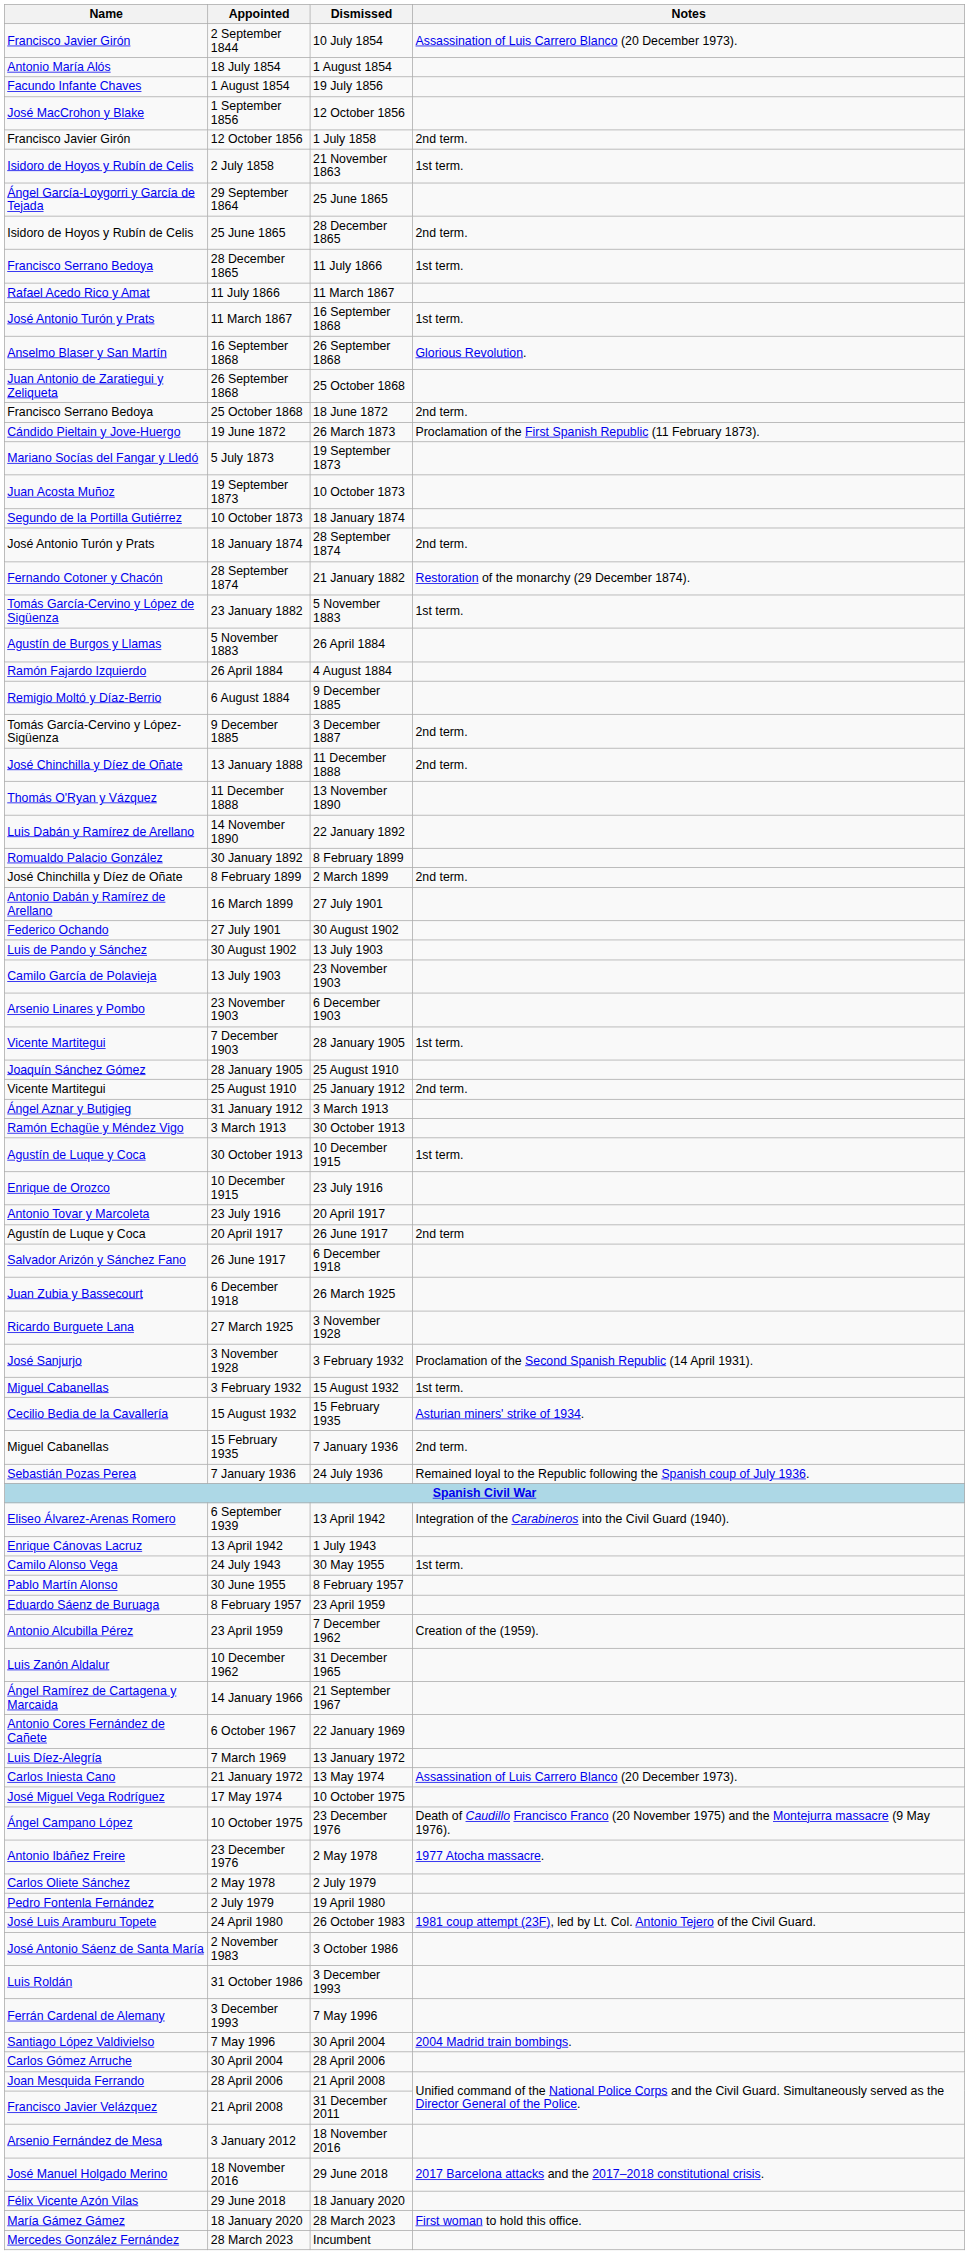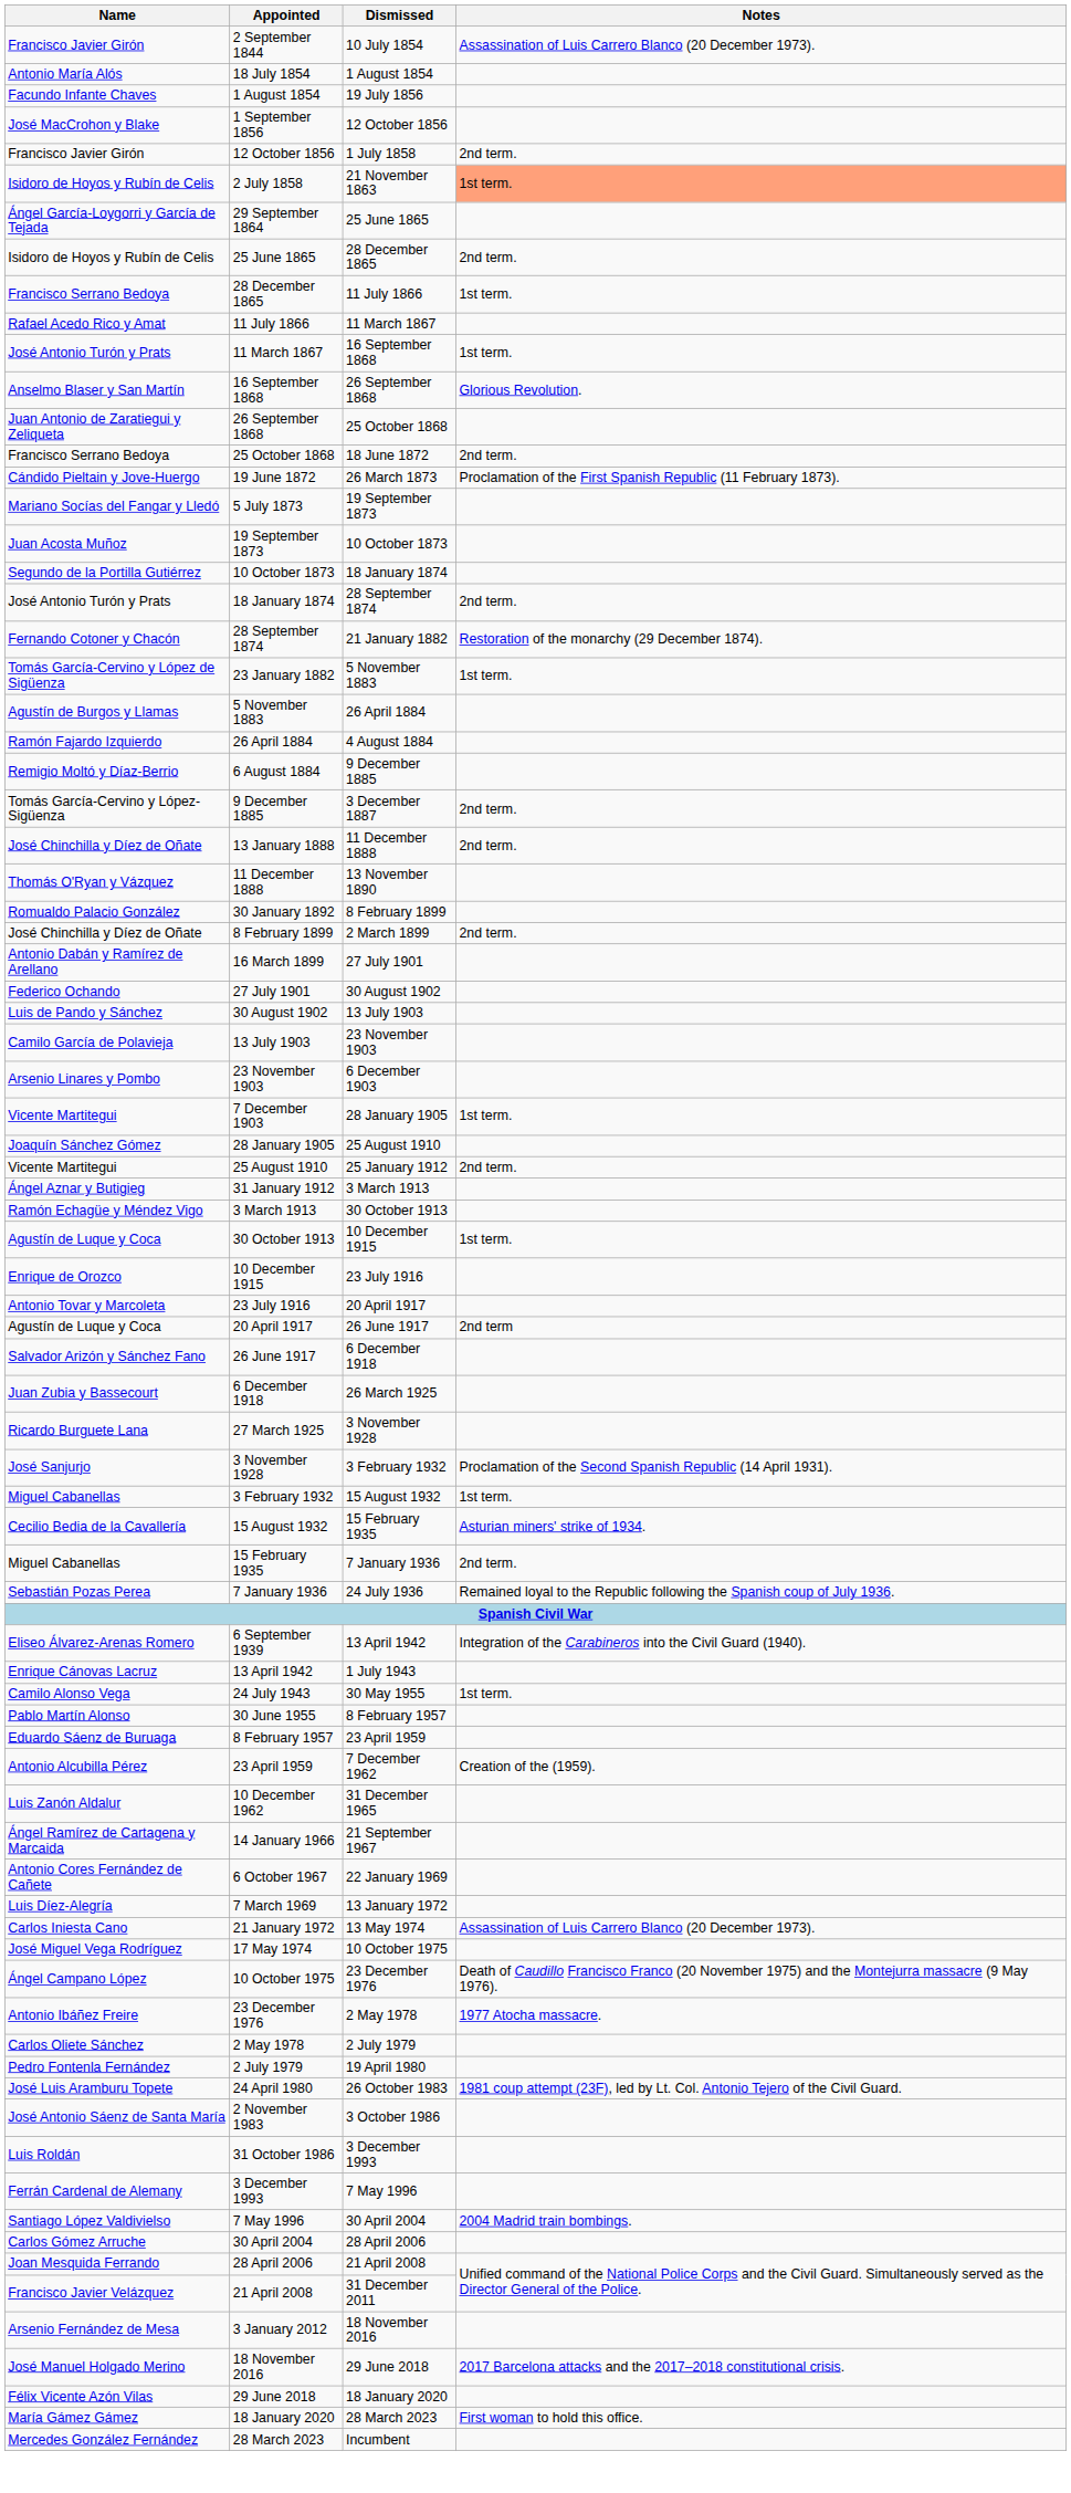2 July 1858 | Notes: no background -> lightsalmon background
- row: Luis Dabán y Ramírez de Arellano | 14 November 1890 | 22 January 1892
